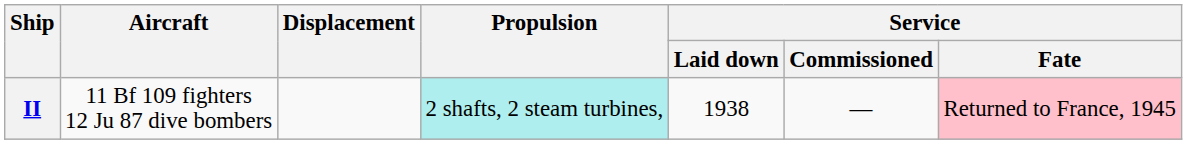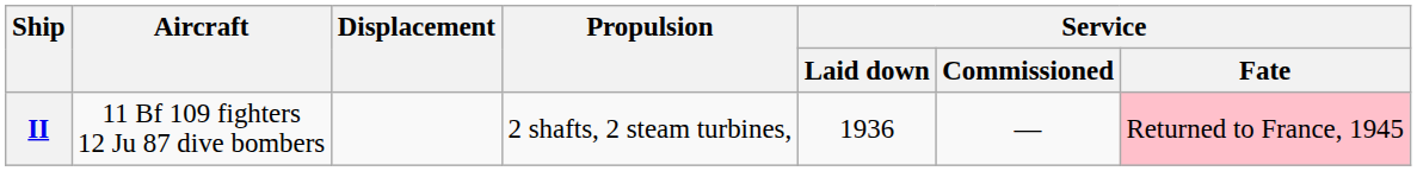II | Propulsion: paleturquoise background -> no background
II | Service / Laid down: 1938 -> 1936
